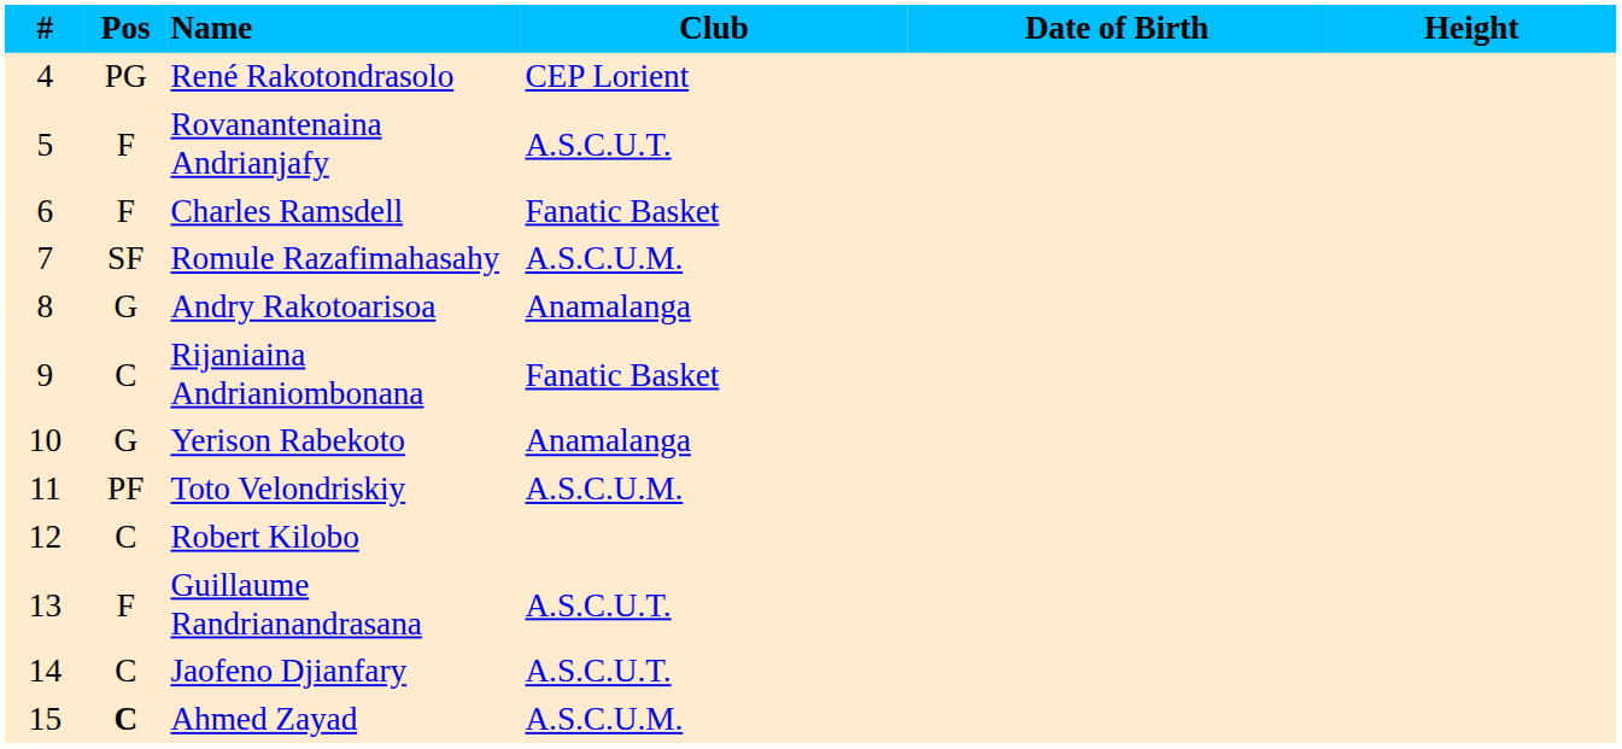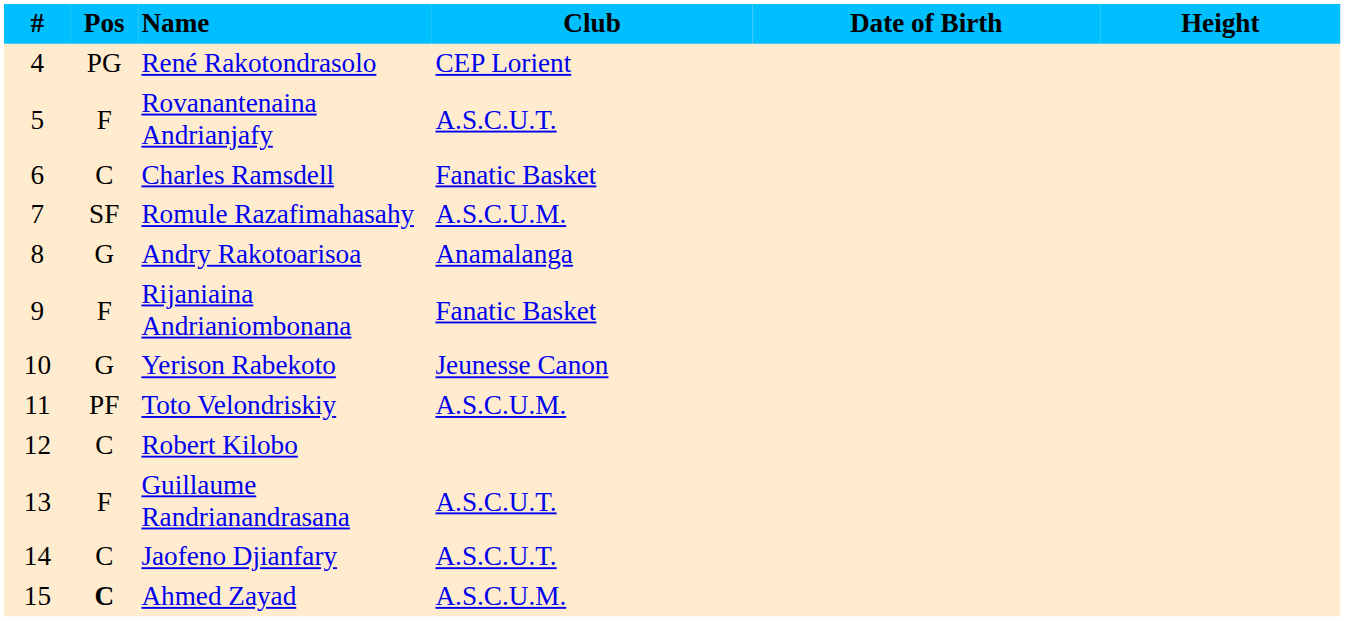Charles Ramsdell | Pos: F -> C
Rijaniaina Andrianiombonana | Pos: C -> F
Yerison Rabekoto | Club: Anamalanga -> Jeunesse Canon
